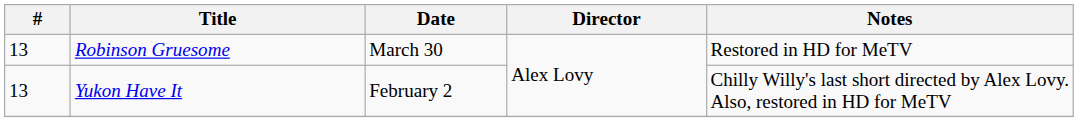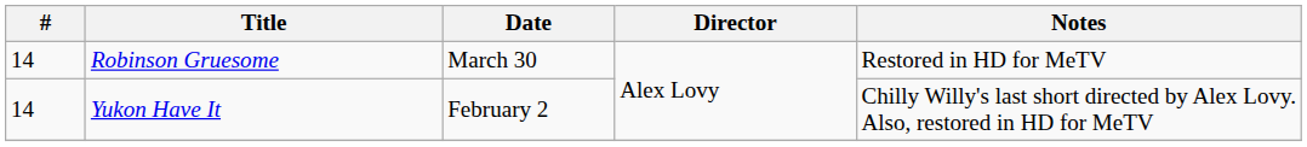Robinson Gruesome | #: 13 -> 14
Yukon Have It | #: 13 -> 14
